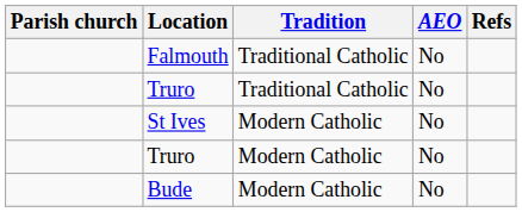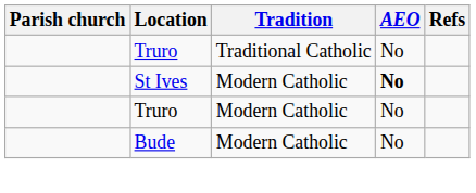- row: Falmouth | Traditional Catholic | No
St Ives | AEO: normal -> bold
